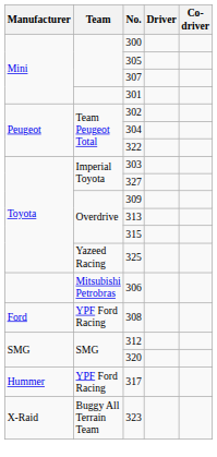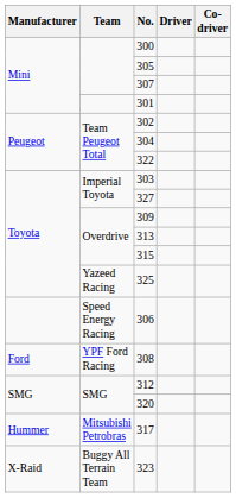306 | Team: Mitsubishi Petrobras -> Speed Energy Racing
317 | Team: YPF Ford Racing -> Mitsubishi Petrobras
